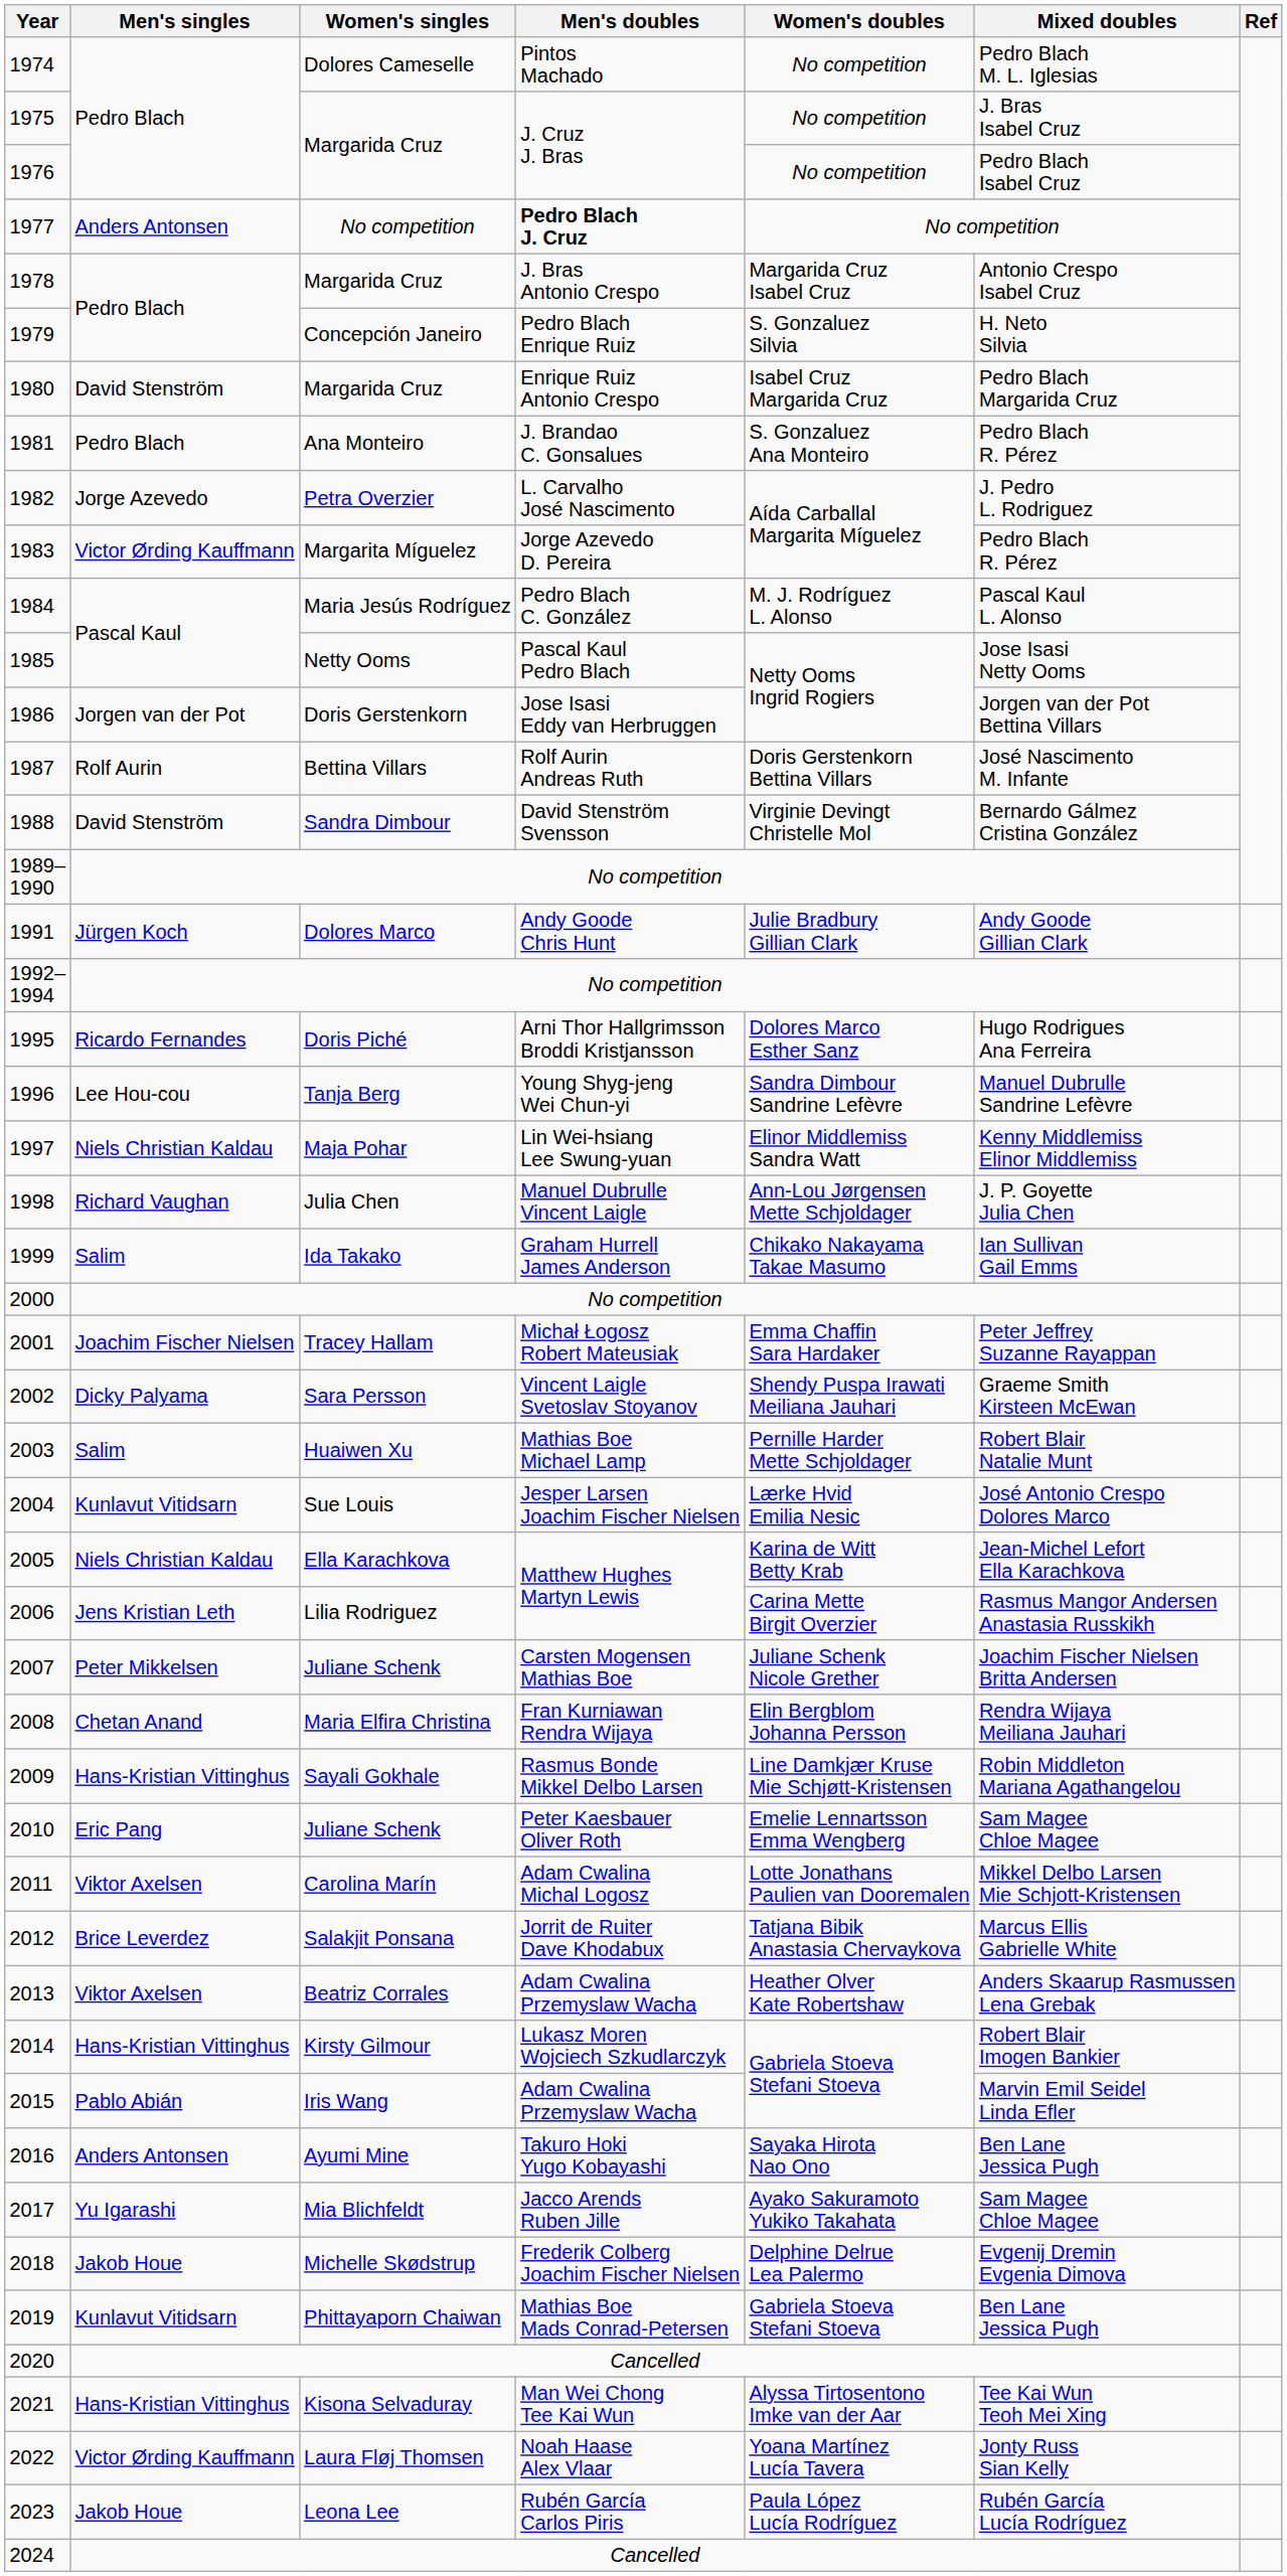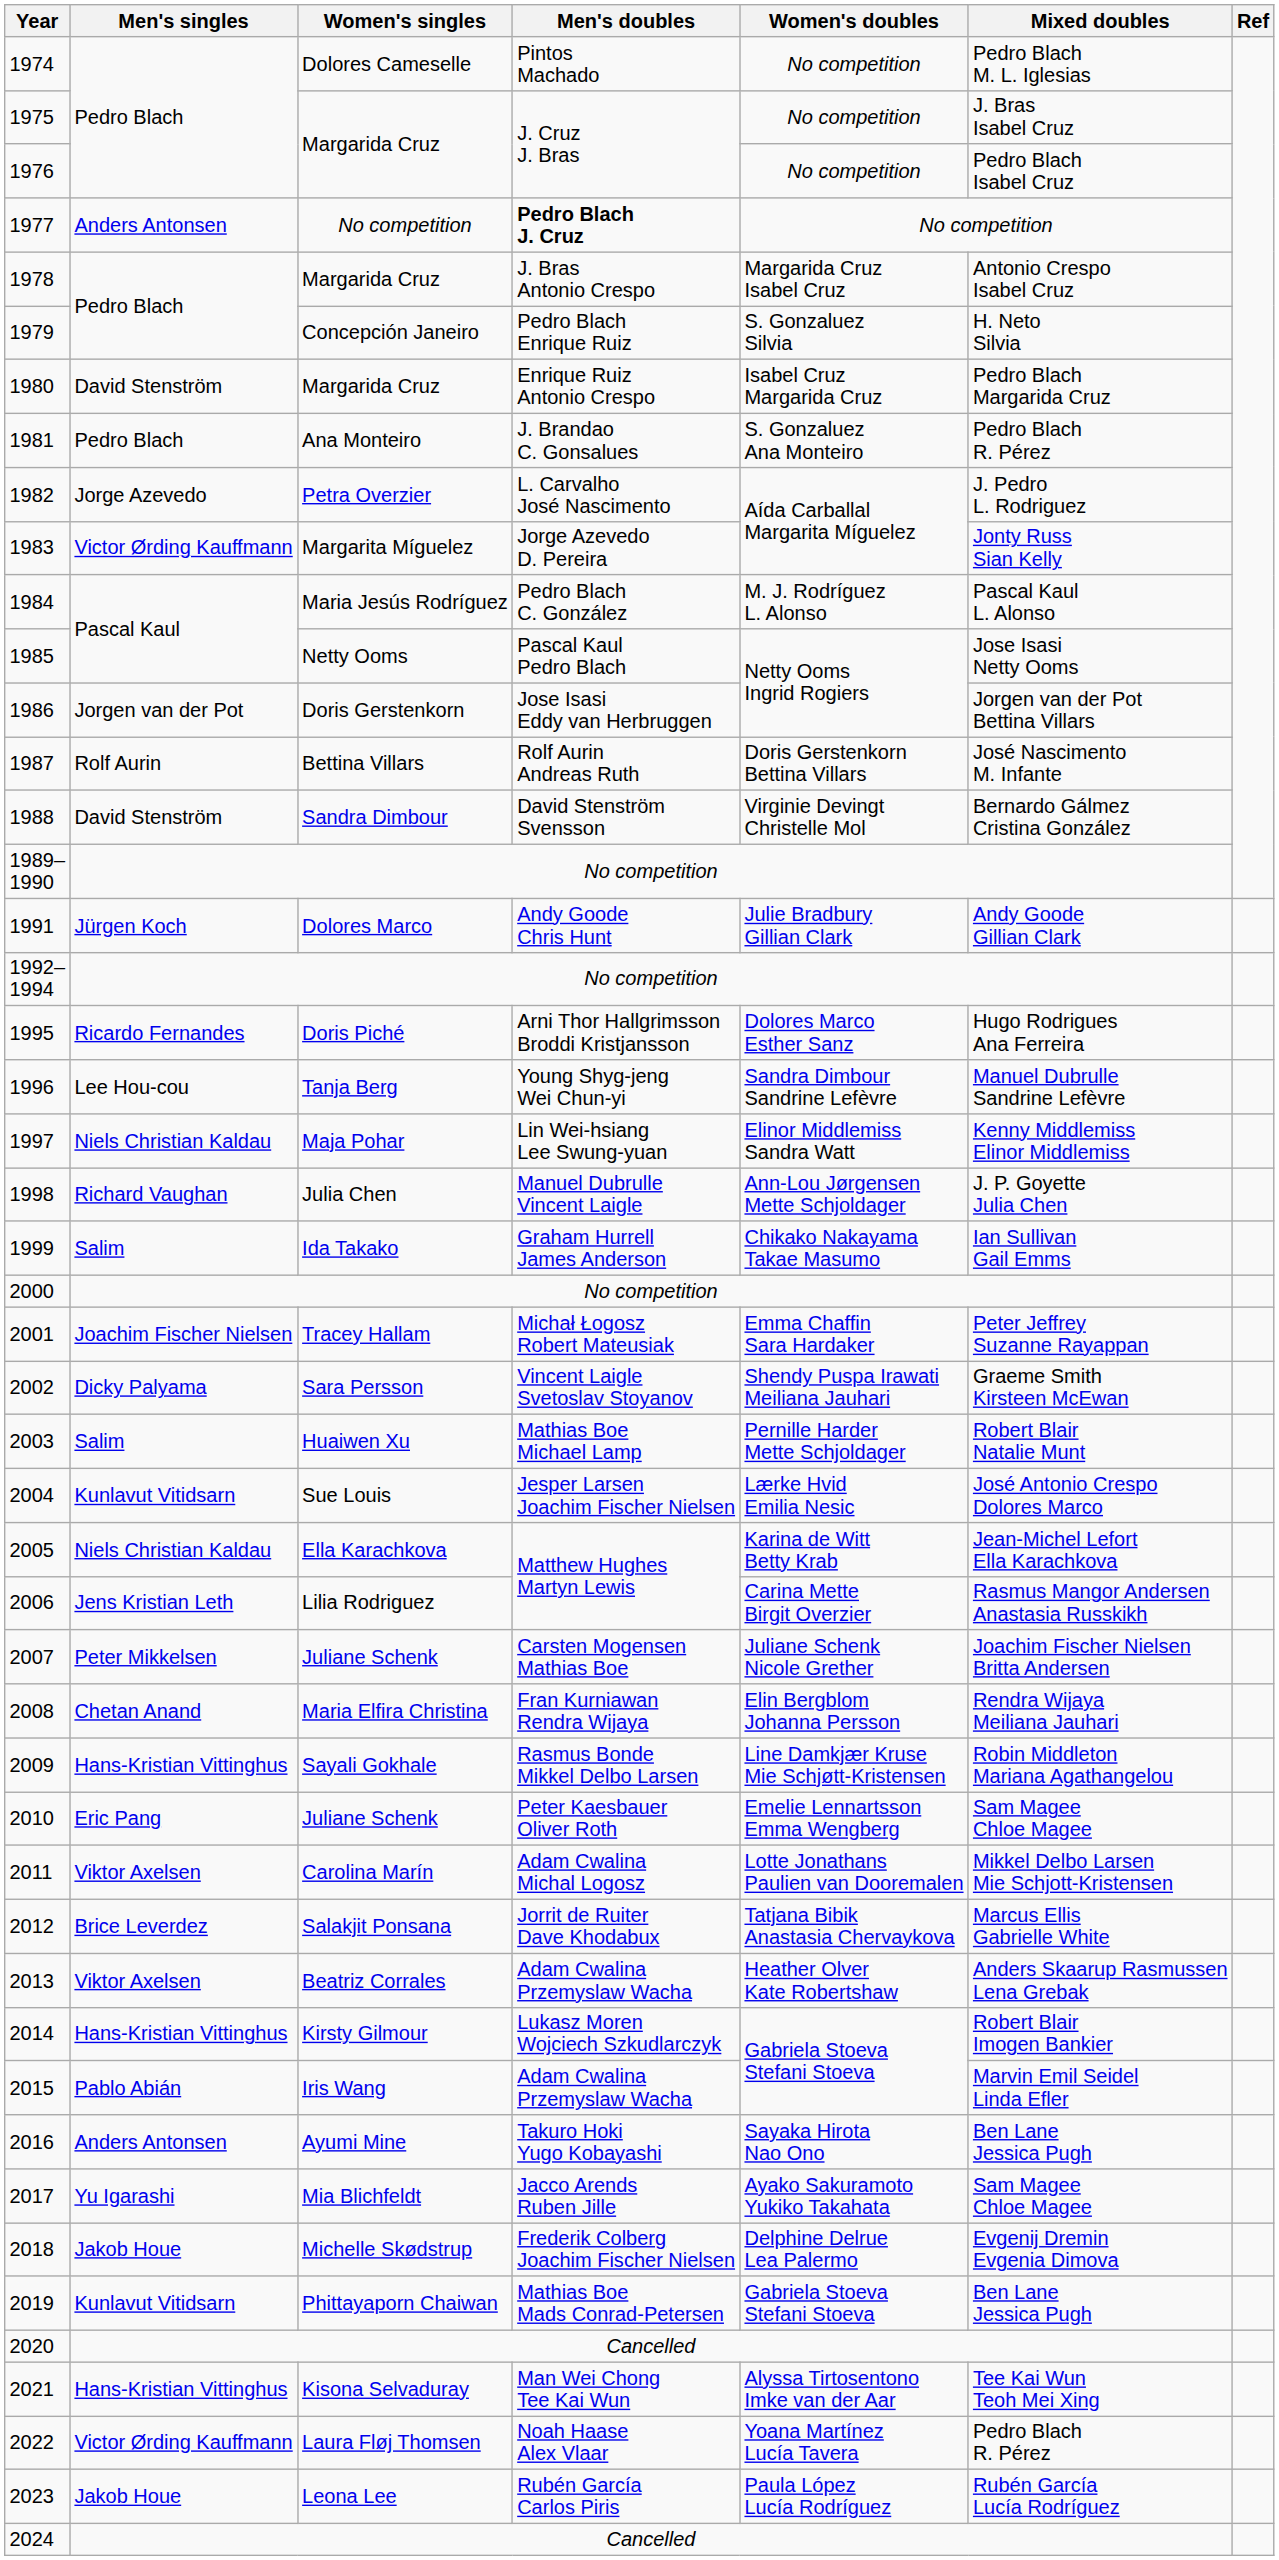1983 | Mixed doubles: Pedro Blach R. Pérez -> Jonty Russ Sian Kelly
2022 | Mixed doubles: Jonty Russ Sian Kelly -> Pedro Blach R. Pérez
